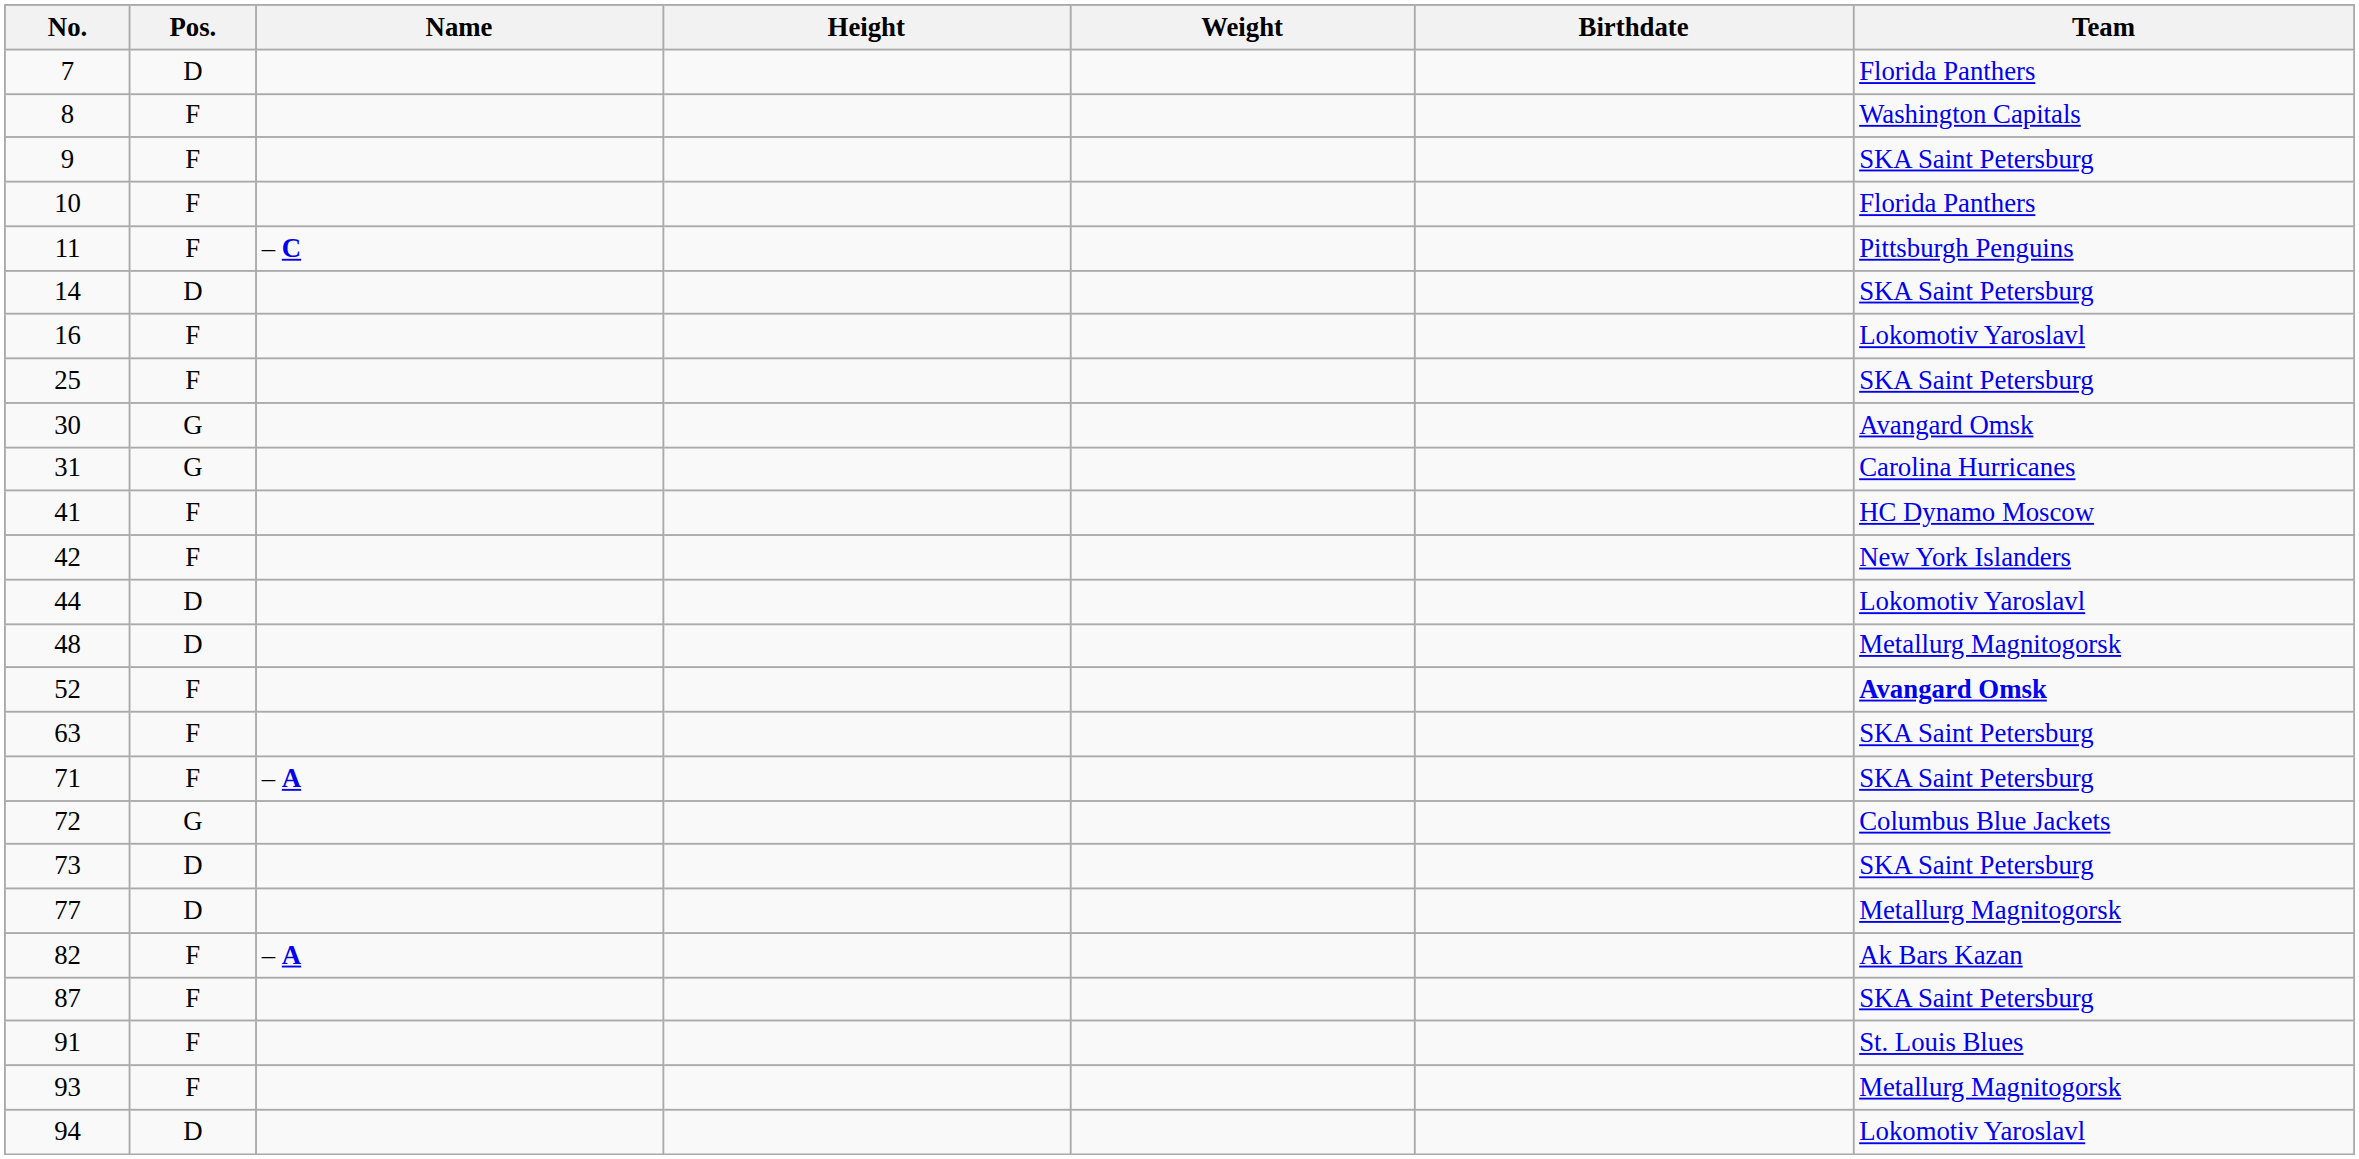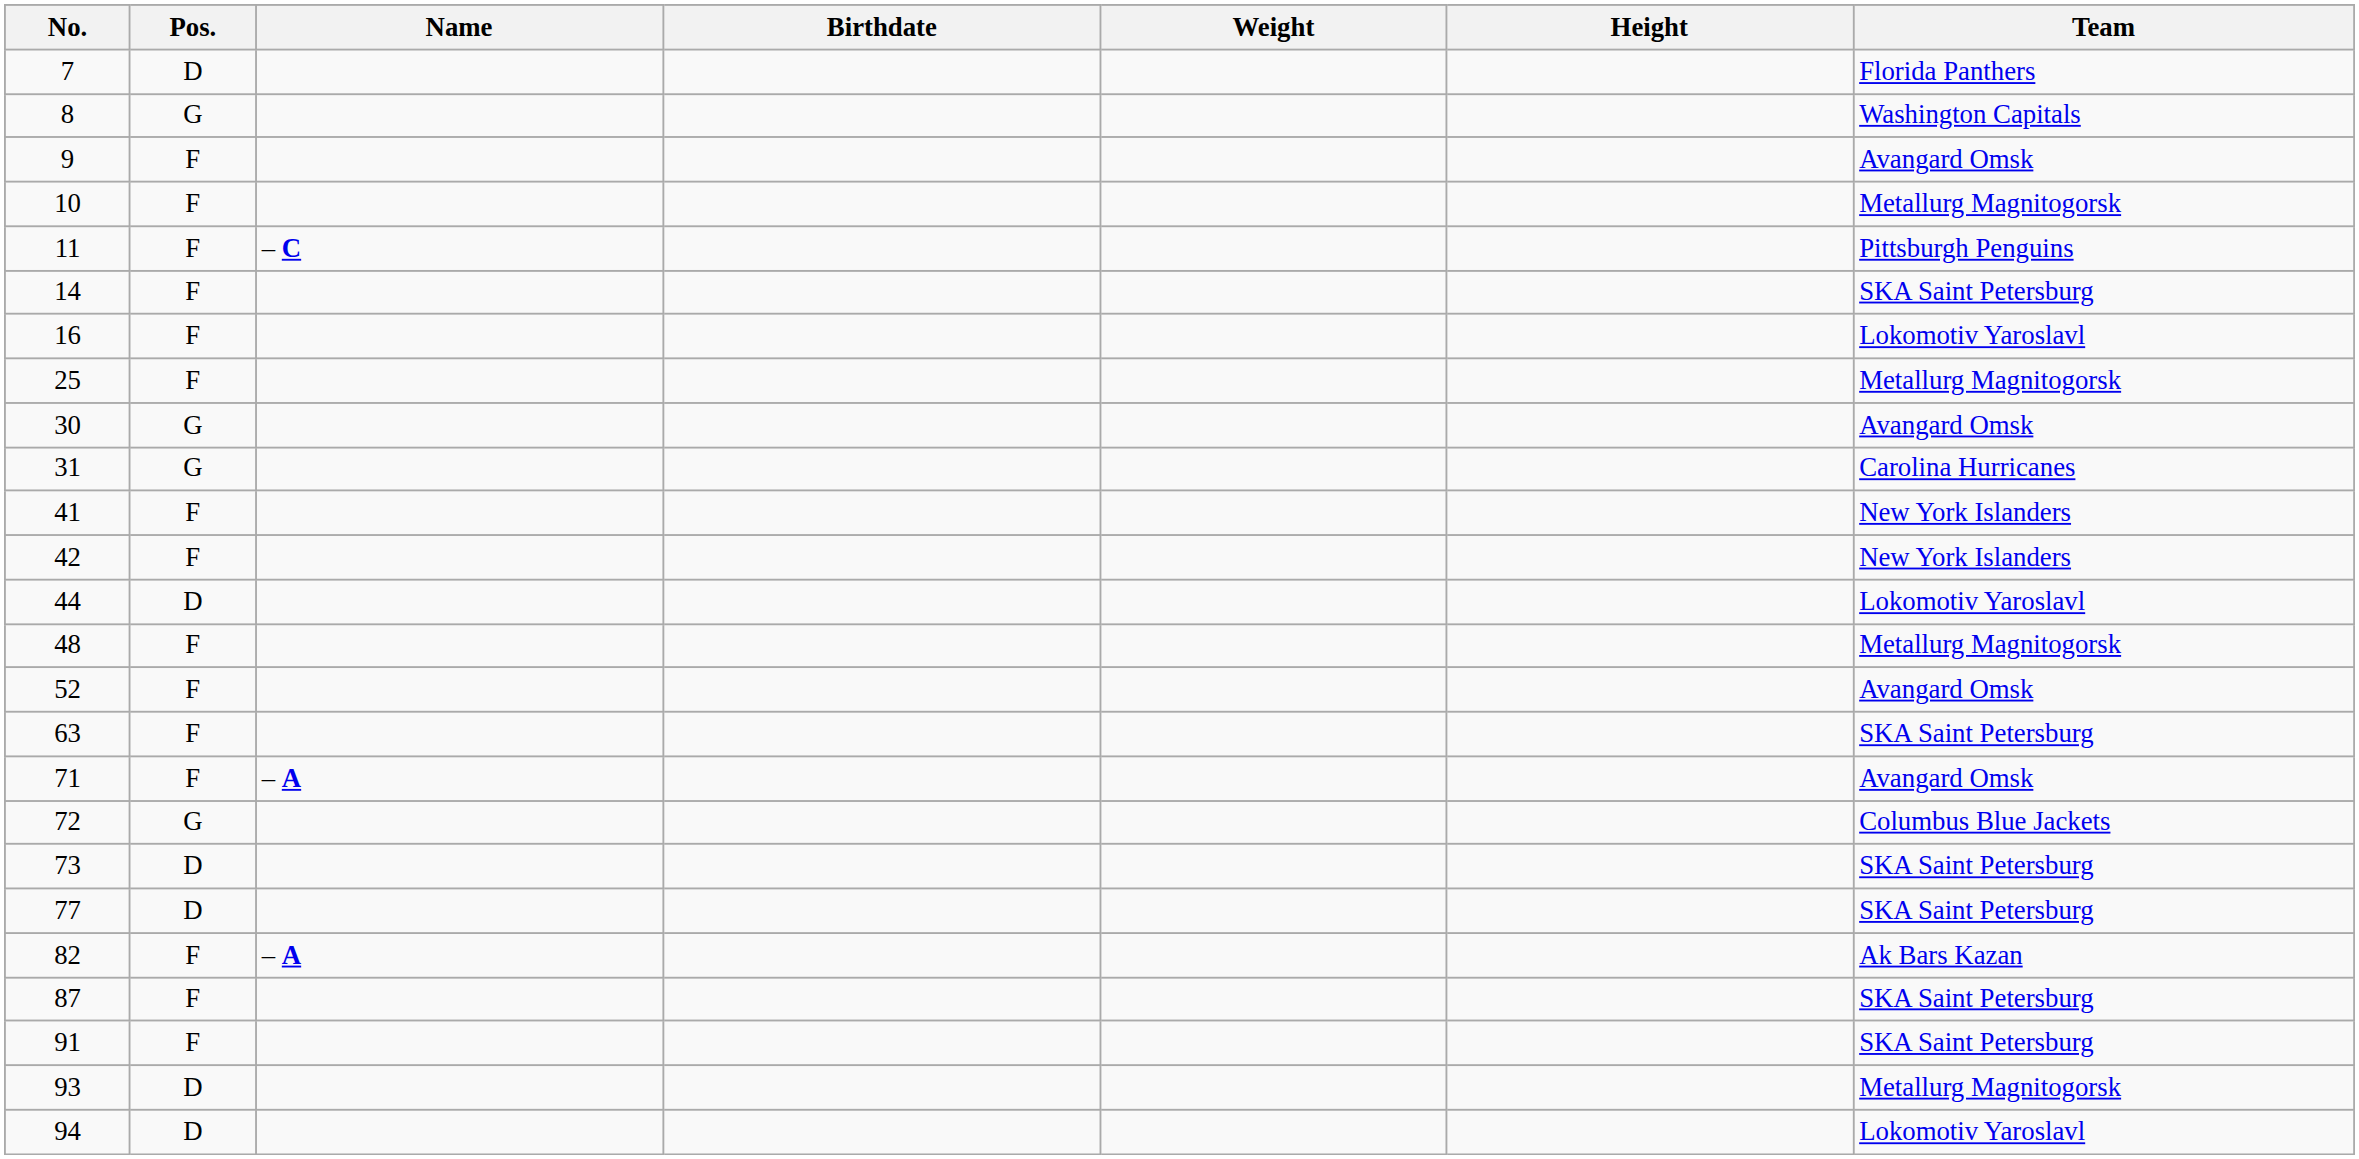columns swapped: Height <-> Birthdate
8 | Pos.: F -> G
9 | Team: SKA Saint Petersburg -> Avangard Omsk
10 | Team: Florida Panthers -> Metallurg Magnitogorsk
14 | Pos.: D -> F
25 | Team: SKA Saint Petersburg -> Metallurg Magnitogorsk
41 | Team: HC Dynamo Moscow -> New York Islanders
48 | Pos.: D -> F
52 | Team: bold -> normal
71 | Team: SKA Saint Petersburg -> Avangard Omsk
77 | Team: Metallurg Magnitogorsk -> SKA Saint Petersburg
91 | Team: St. Louis Blues -> SKA Saint Petersburg
93 | Pos.: F -> D
